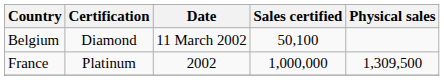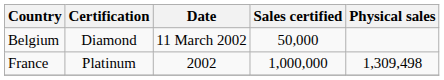Belgium | Sales certified: 50,100 -> 50,000
France | Physical sales: 1,309,500 -> 1,309,498
